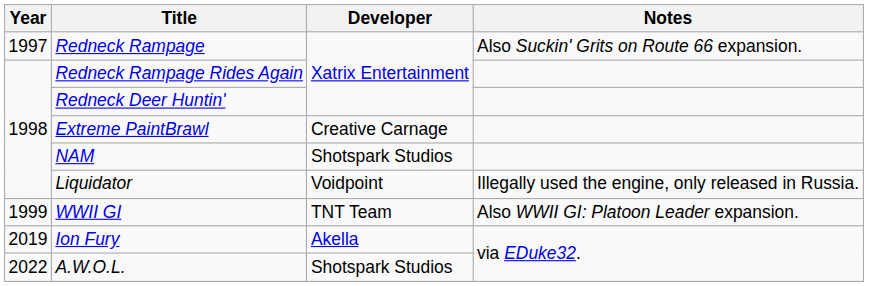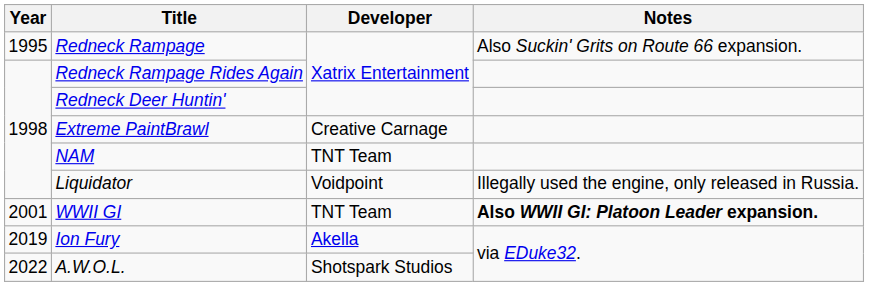Redneck Rampage | Year: 1997 -> 1995
NAM | Developer: Shotspark Studios -> TNT Team
WWII GI | Year: 1999 -> 2001
WWII GI | Notes: normal -> bold
